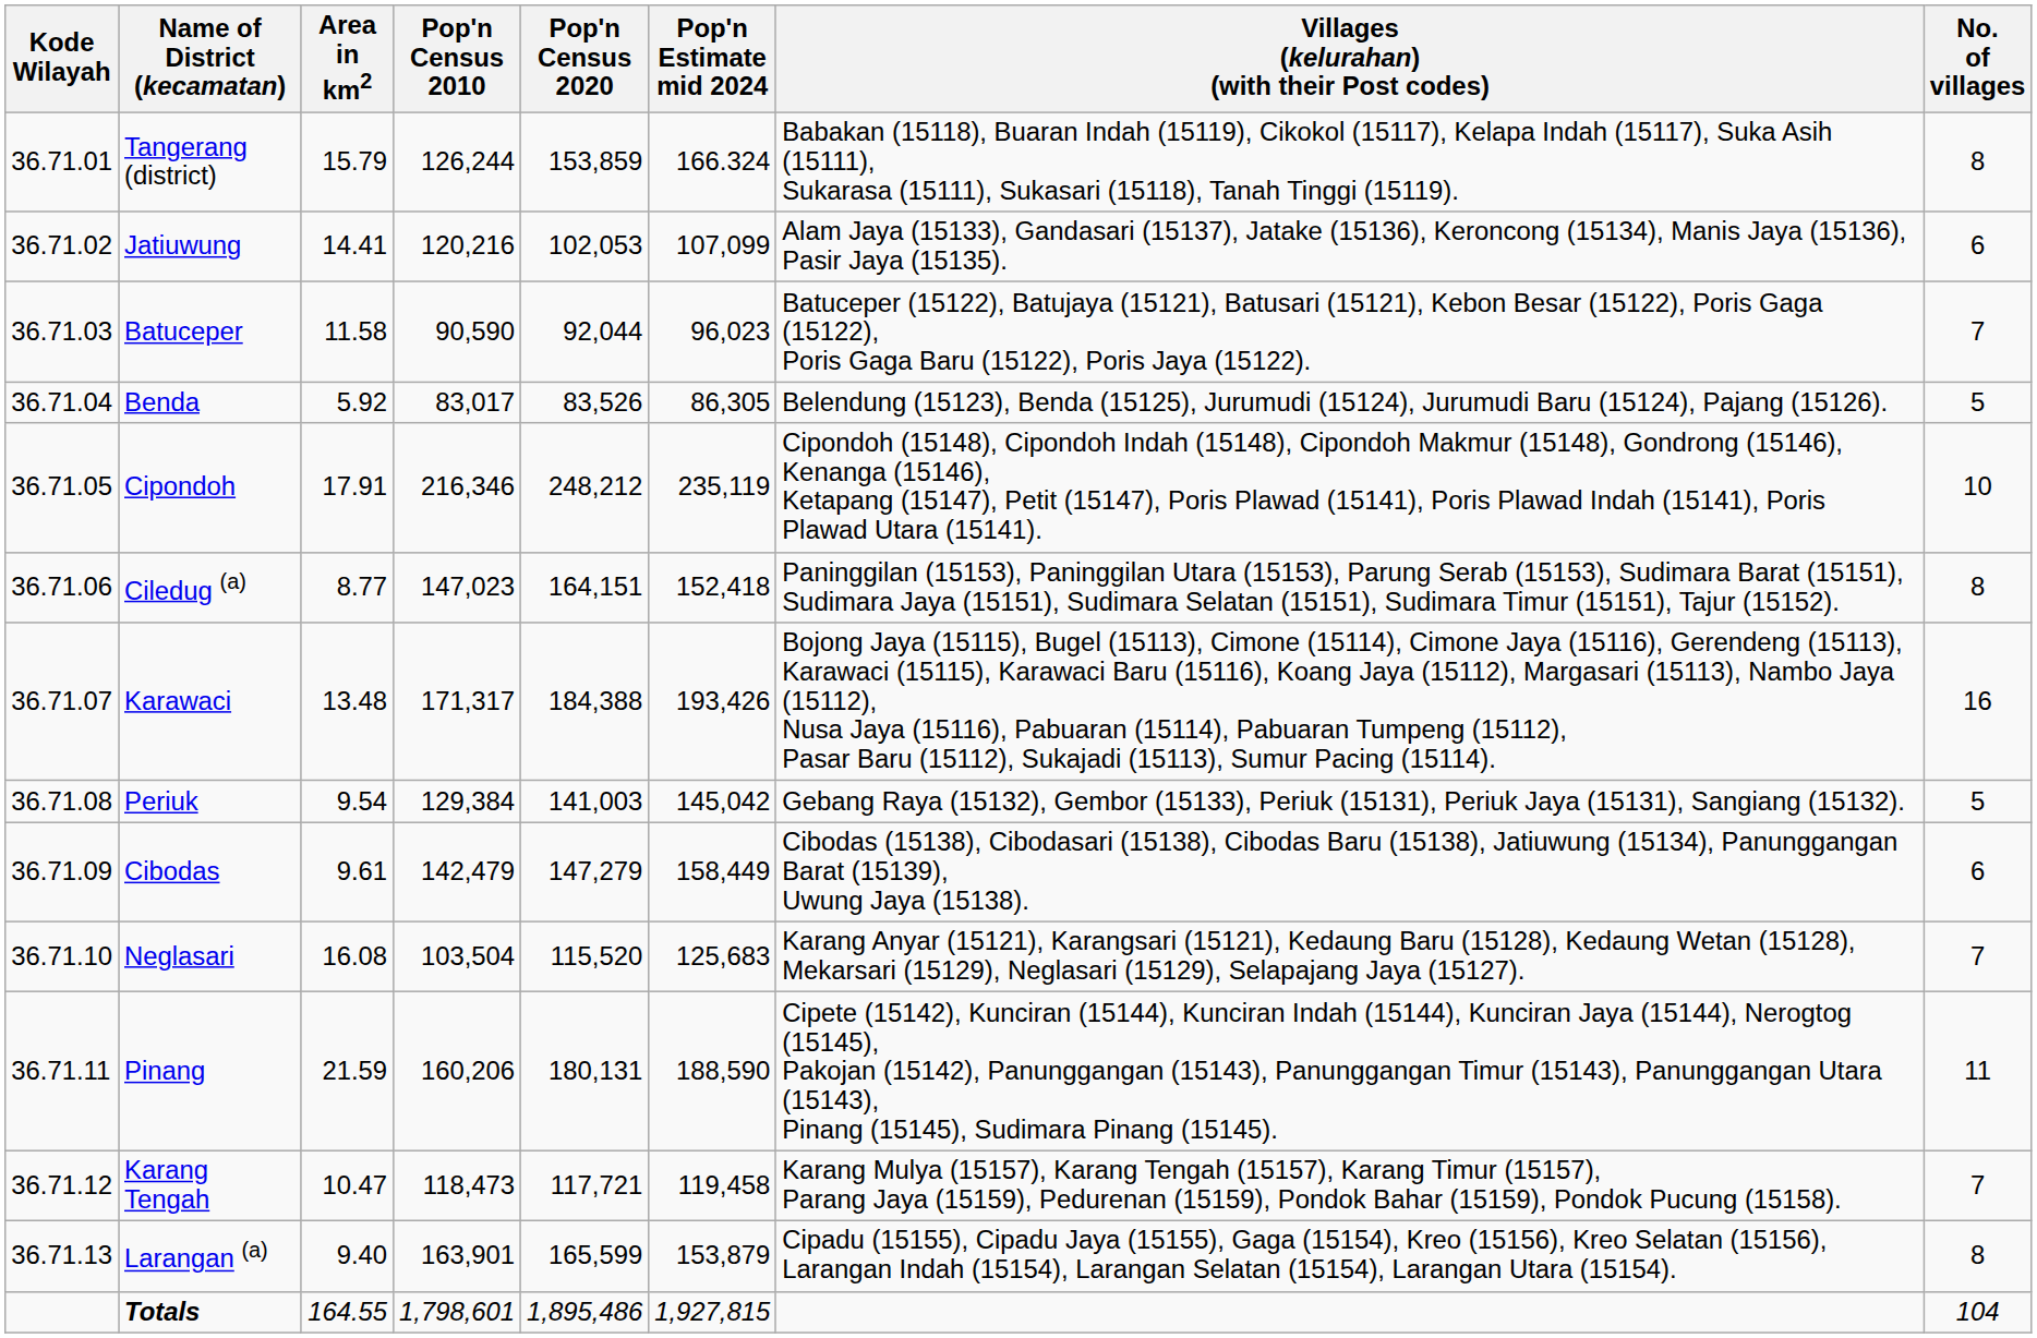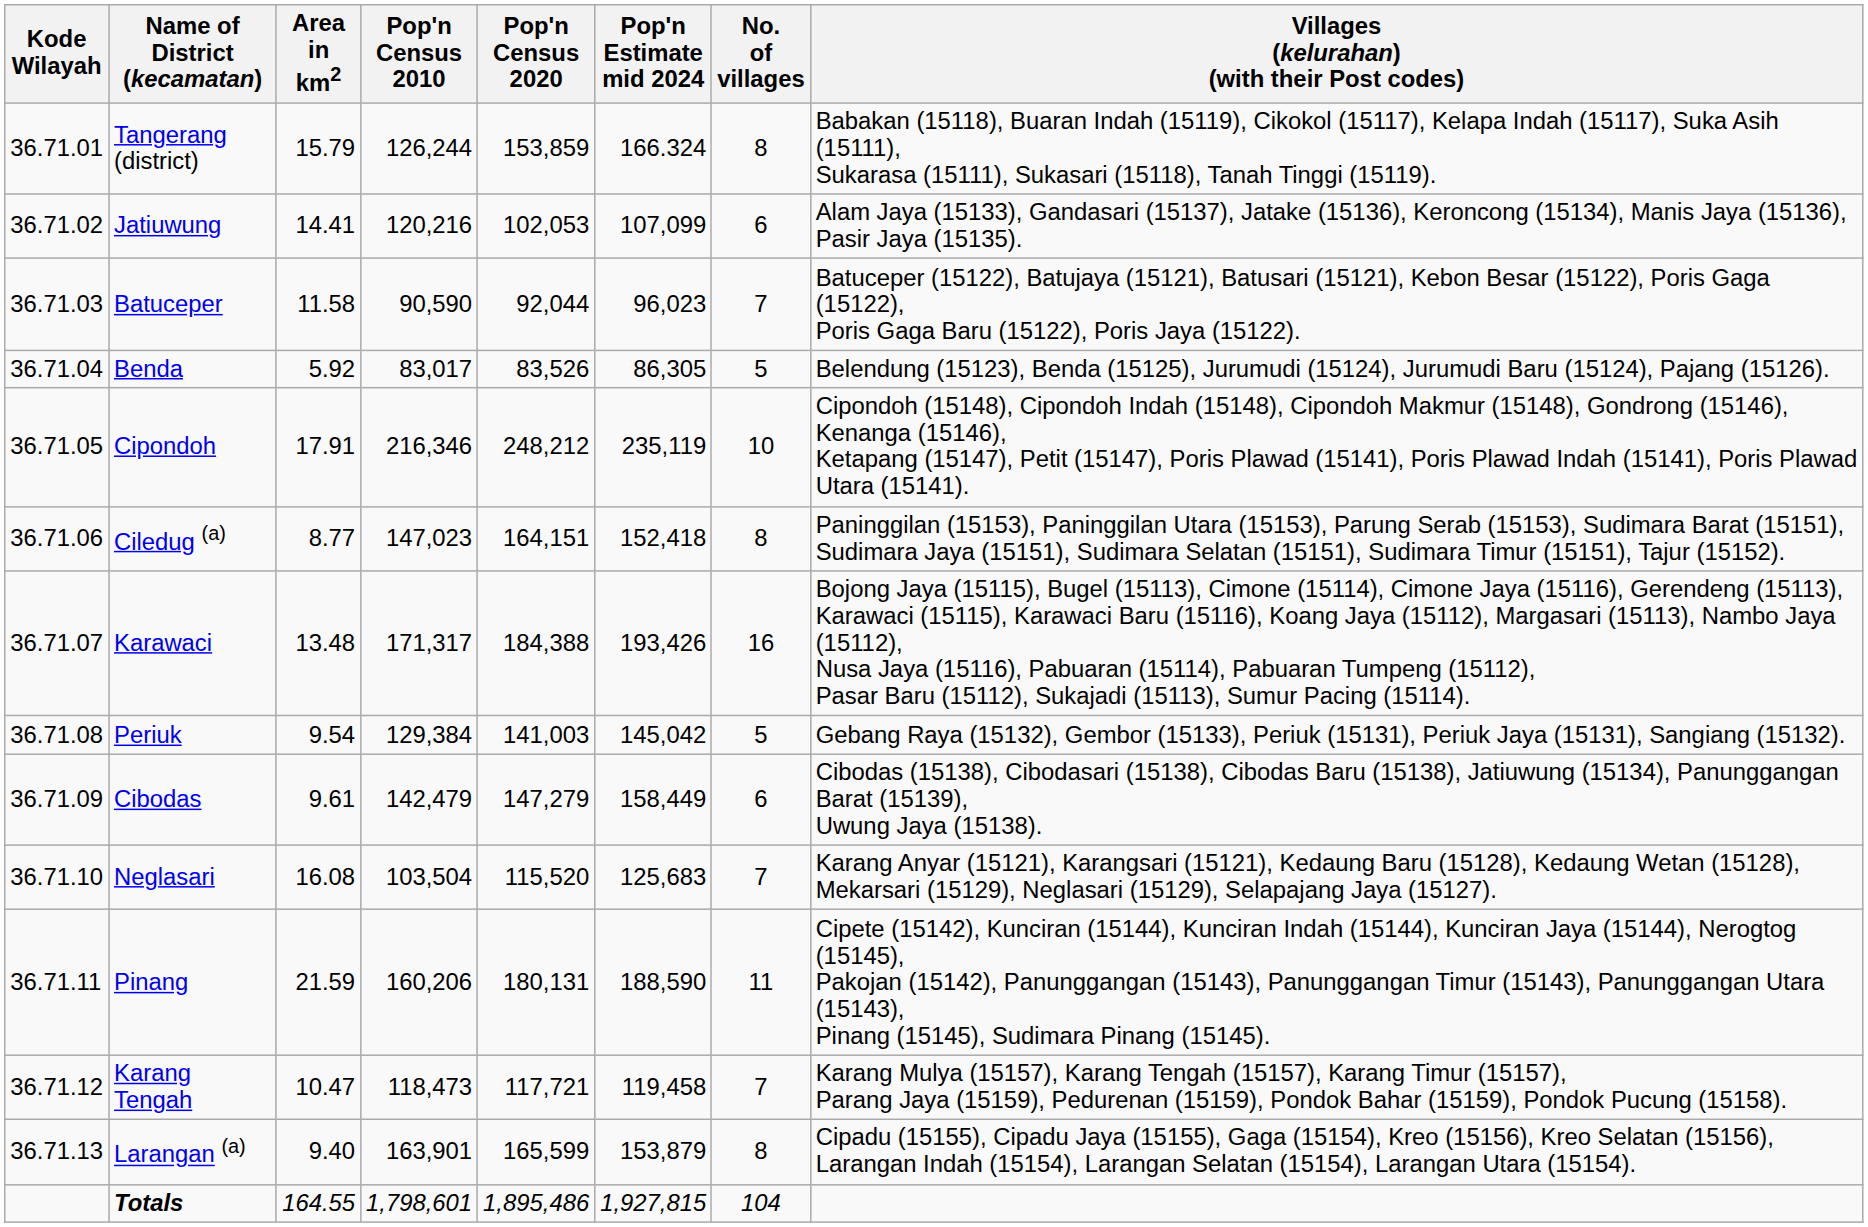columns swapped: No. of villages <-> Villages (kelurahan) (with their Post codes)
